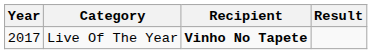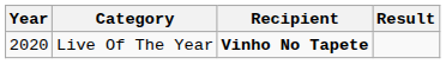Live Of The Year | Year: 2017 -> 2020
